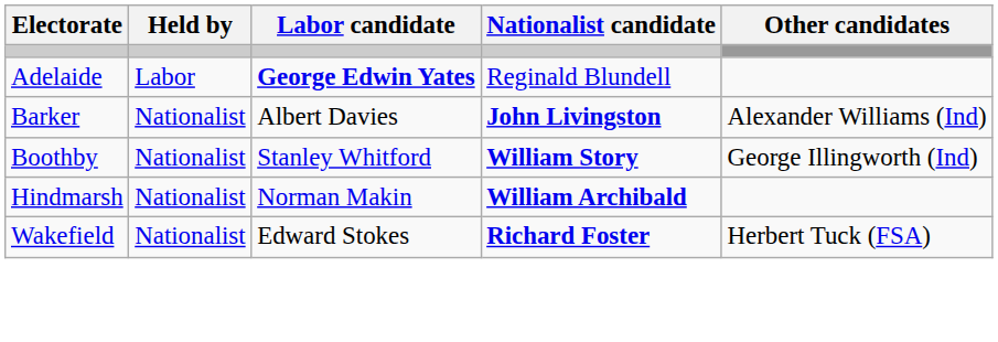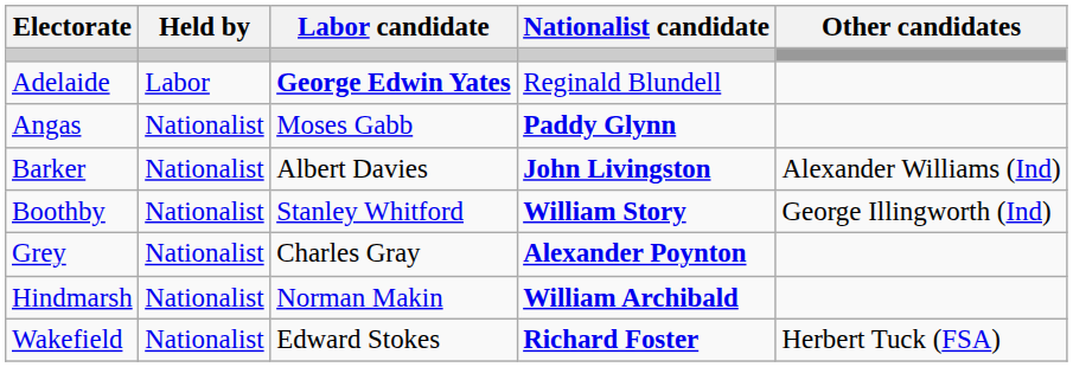+ row: Angas | Nationalist | Moses Gabb | Paddy Glynn
+ row: Grey | Nationalist | Charles Gray | Alexander Poynton
